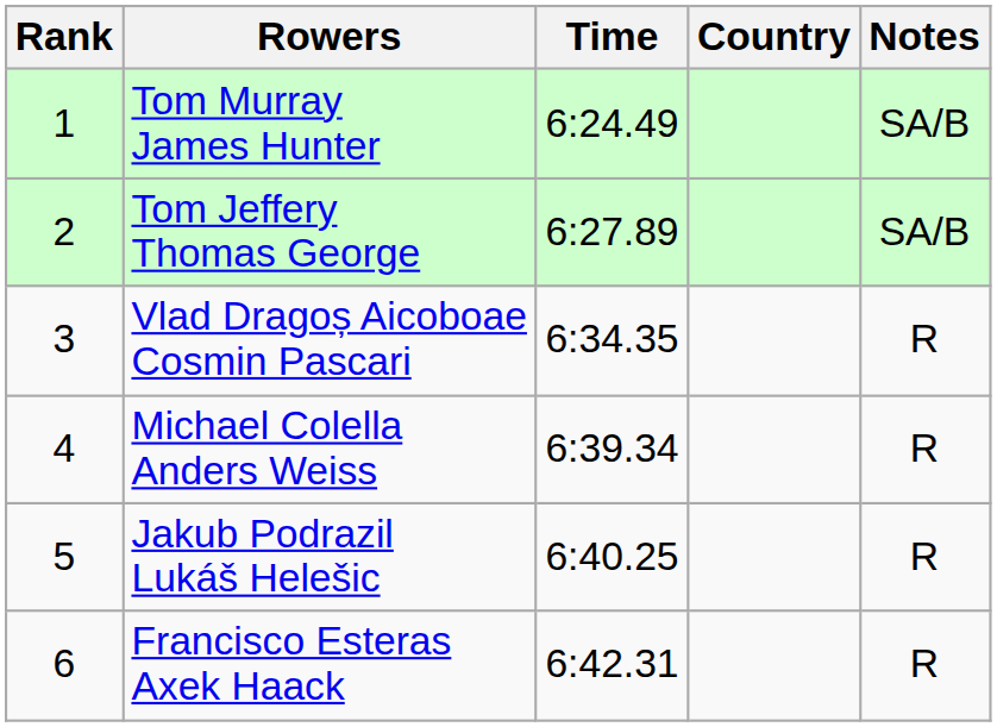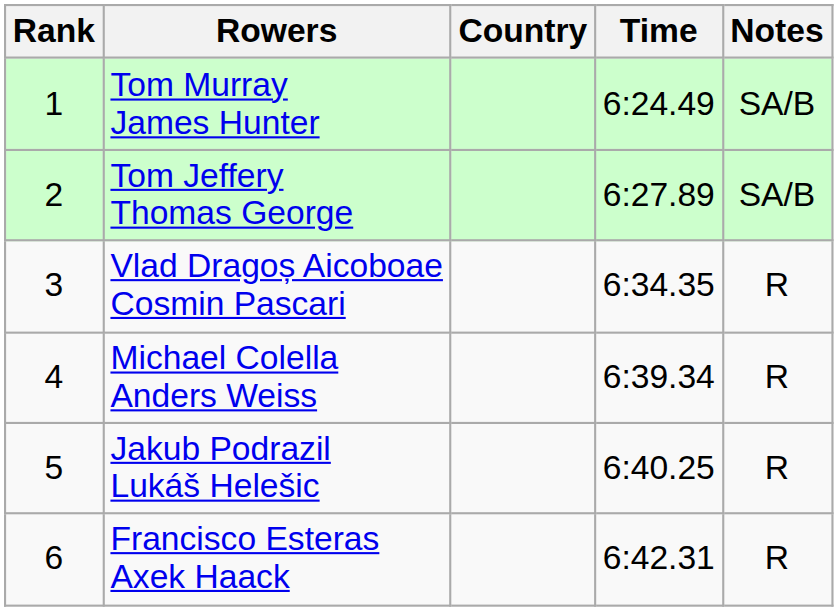columns swapped: Country <-> Time
